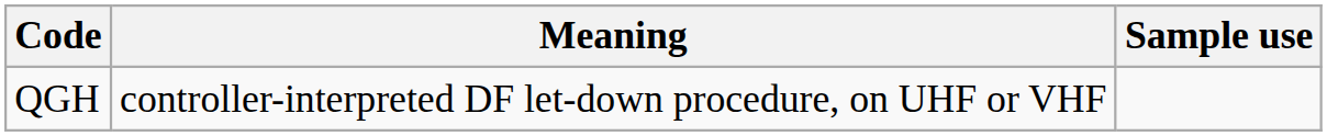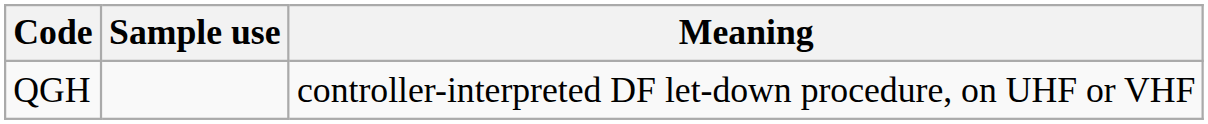columns swapped: Meaning <-> Sample use
